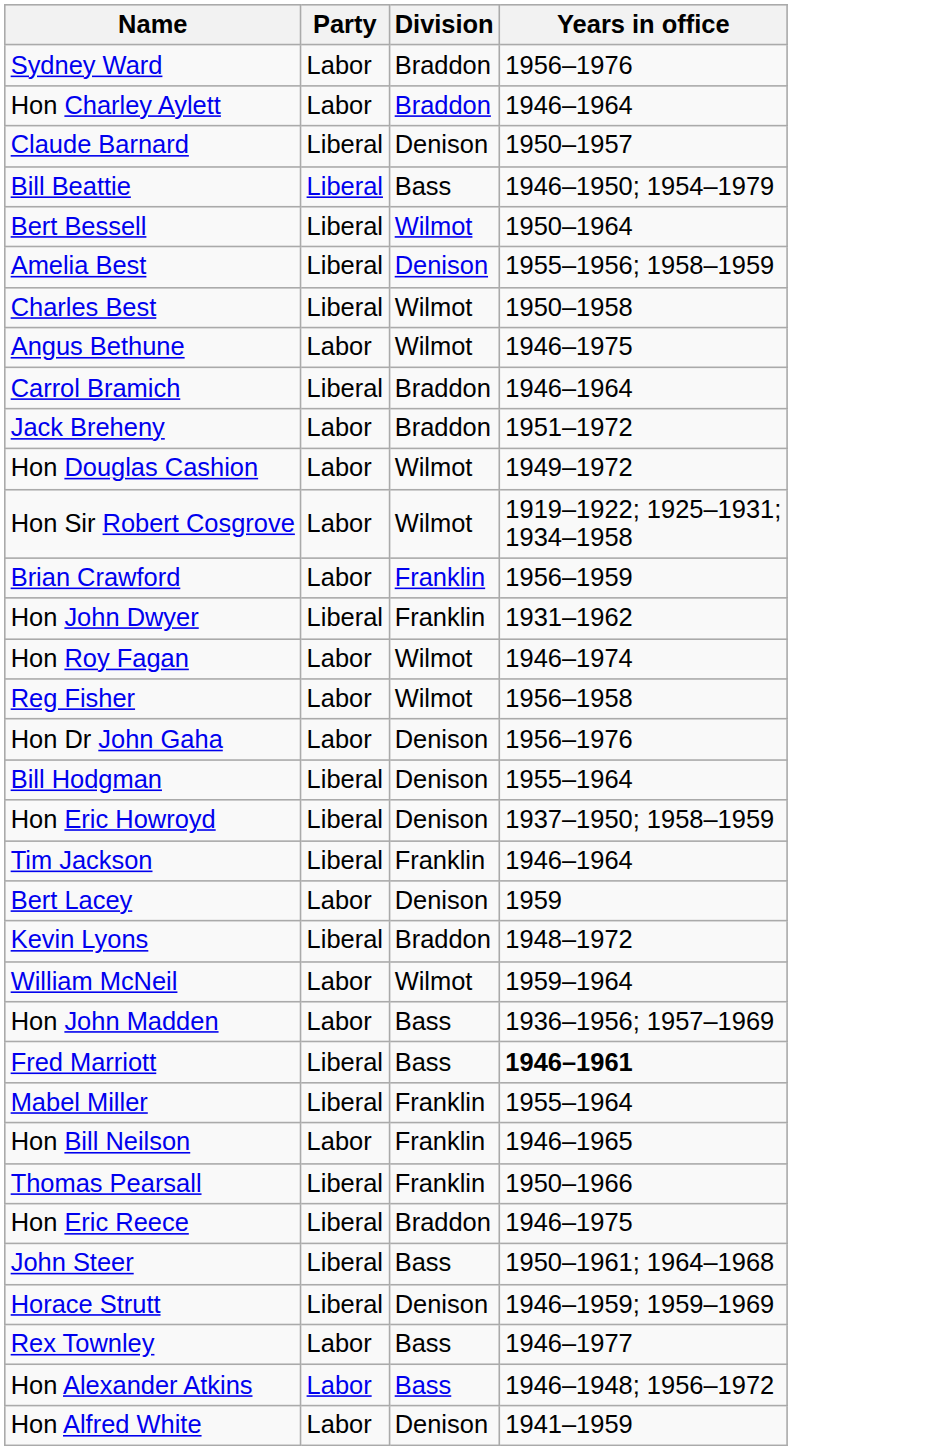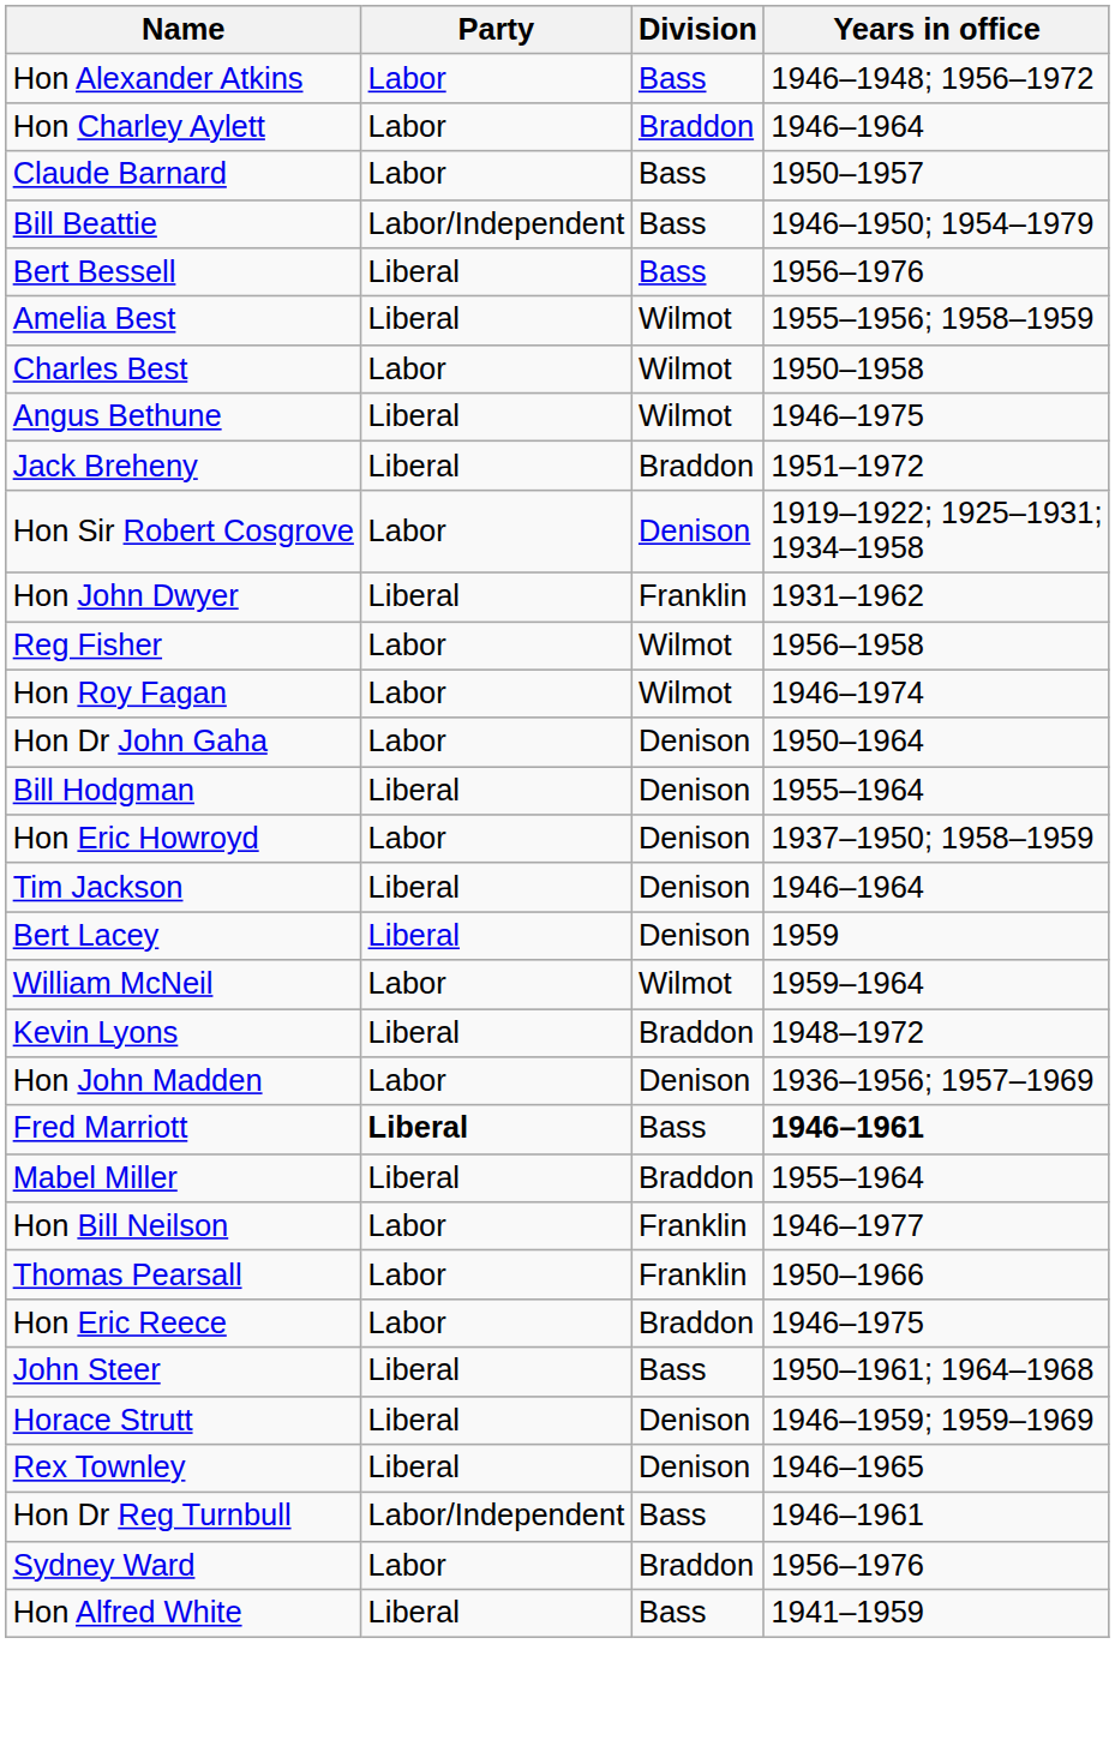rows swapped: Hon Alexander Atkins <-> Sydney Ward
Claude Barnard | Party: Liberal -> Labor
Claude Barnard | Division: Denison -> Bass
Bill Beattie | Party: Liberal -> Labor/Independent
Bert Bessell | Division: Wilmot -> Bass
Bert Bessell | Years in office: 1950–1964 -> 1956–1976
Amelia Best | Division: Denison -> Wilmot
Charles Best | Party: Liberal -> Labor
Angus Bethune | Party: Labor -> Liberal
- row: Carrol Bramich | Liberal | Braddon | 1946–1964
Jack Breheny | Party: Labor -> Liberal
- row: Hon Douglas Cashion | Labor | Wilmot | 1949–1972
Hon Sir Robert Cosgrove | Division: Wilmot -> Denison
- row: Brian Crawford | Labor | Franklin | 1956–1959
rows swapped: Hon Roy Fagan <-> Reg Fisher
Hon Dr John Gaha | Years in office: 1956–1976 -> 1950–1964
Hon Eric Howroyd | Party: Liberal -> Labor
Tim Jackson | Division: Franklin -> Denison
Bert Lacey | Party: Labor -> Liberal
rows swapped: Kevin Lyons <-> William McNeil
Hon John Madden | Division: Bass -> Denison
Fred Marriott | Party: normal -> bold
Mabel Miller | Division: Franklin -> Braddon
Hon Bill Neilson | Years in office: 1946–1965 -> 1946–1977
Thomas Pearsall | Party: Liberal -> Labor
Hon Eric Reece | Party: Liberal -> Labor
Rex Townley | Party: Labor -> Liberal
Rex Townley | Division: Bass -> Denison
Rex Townley | Years in office: 1946–1977 -> 1946–1965
+ row: Hon Dr Reg Turnbull | Labor/Independent | Bass | 1946–1961
Hon Alfred White | Party: Labor -> Liberal
Hon Alfred White | Division: Denison -> Bass
